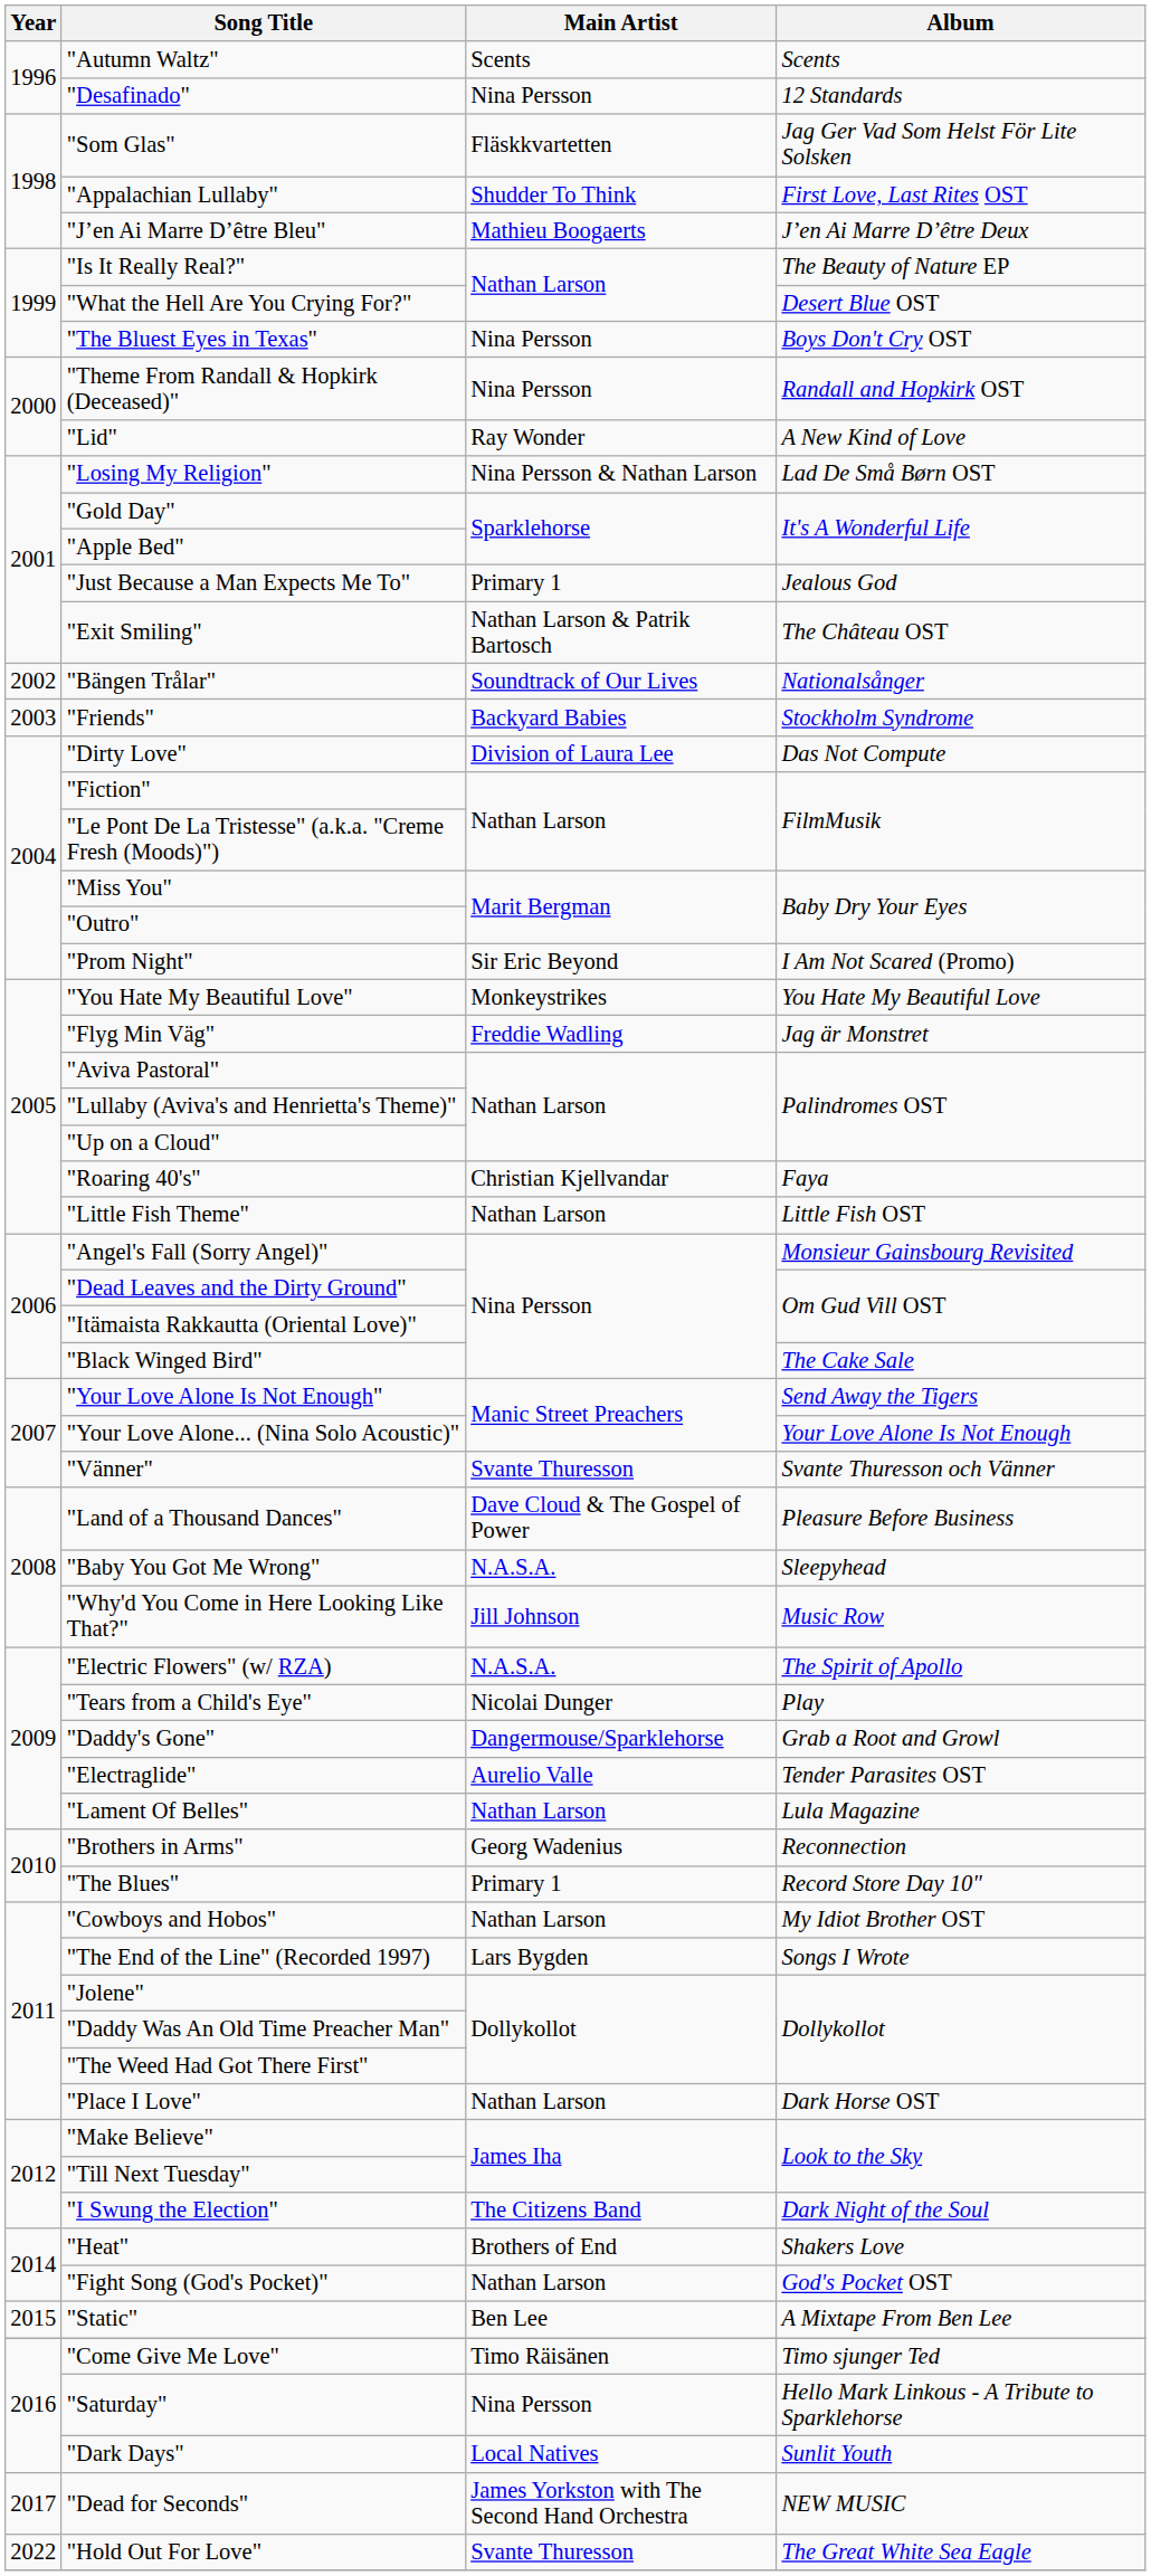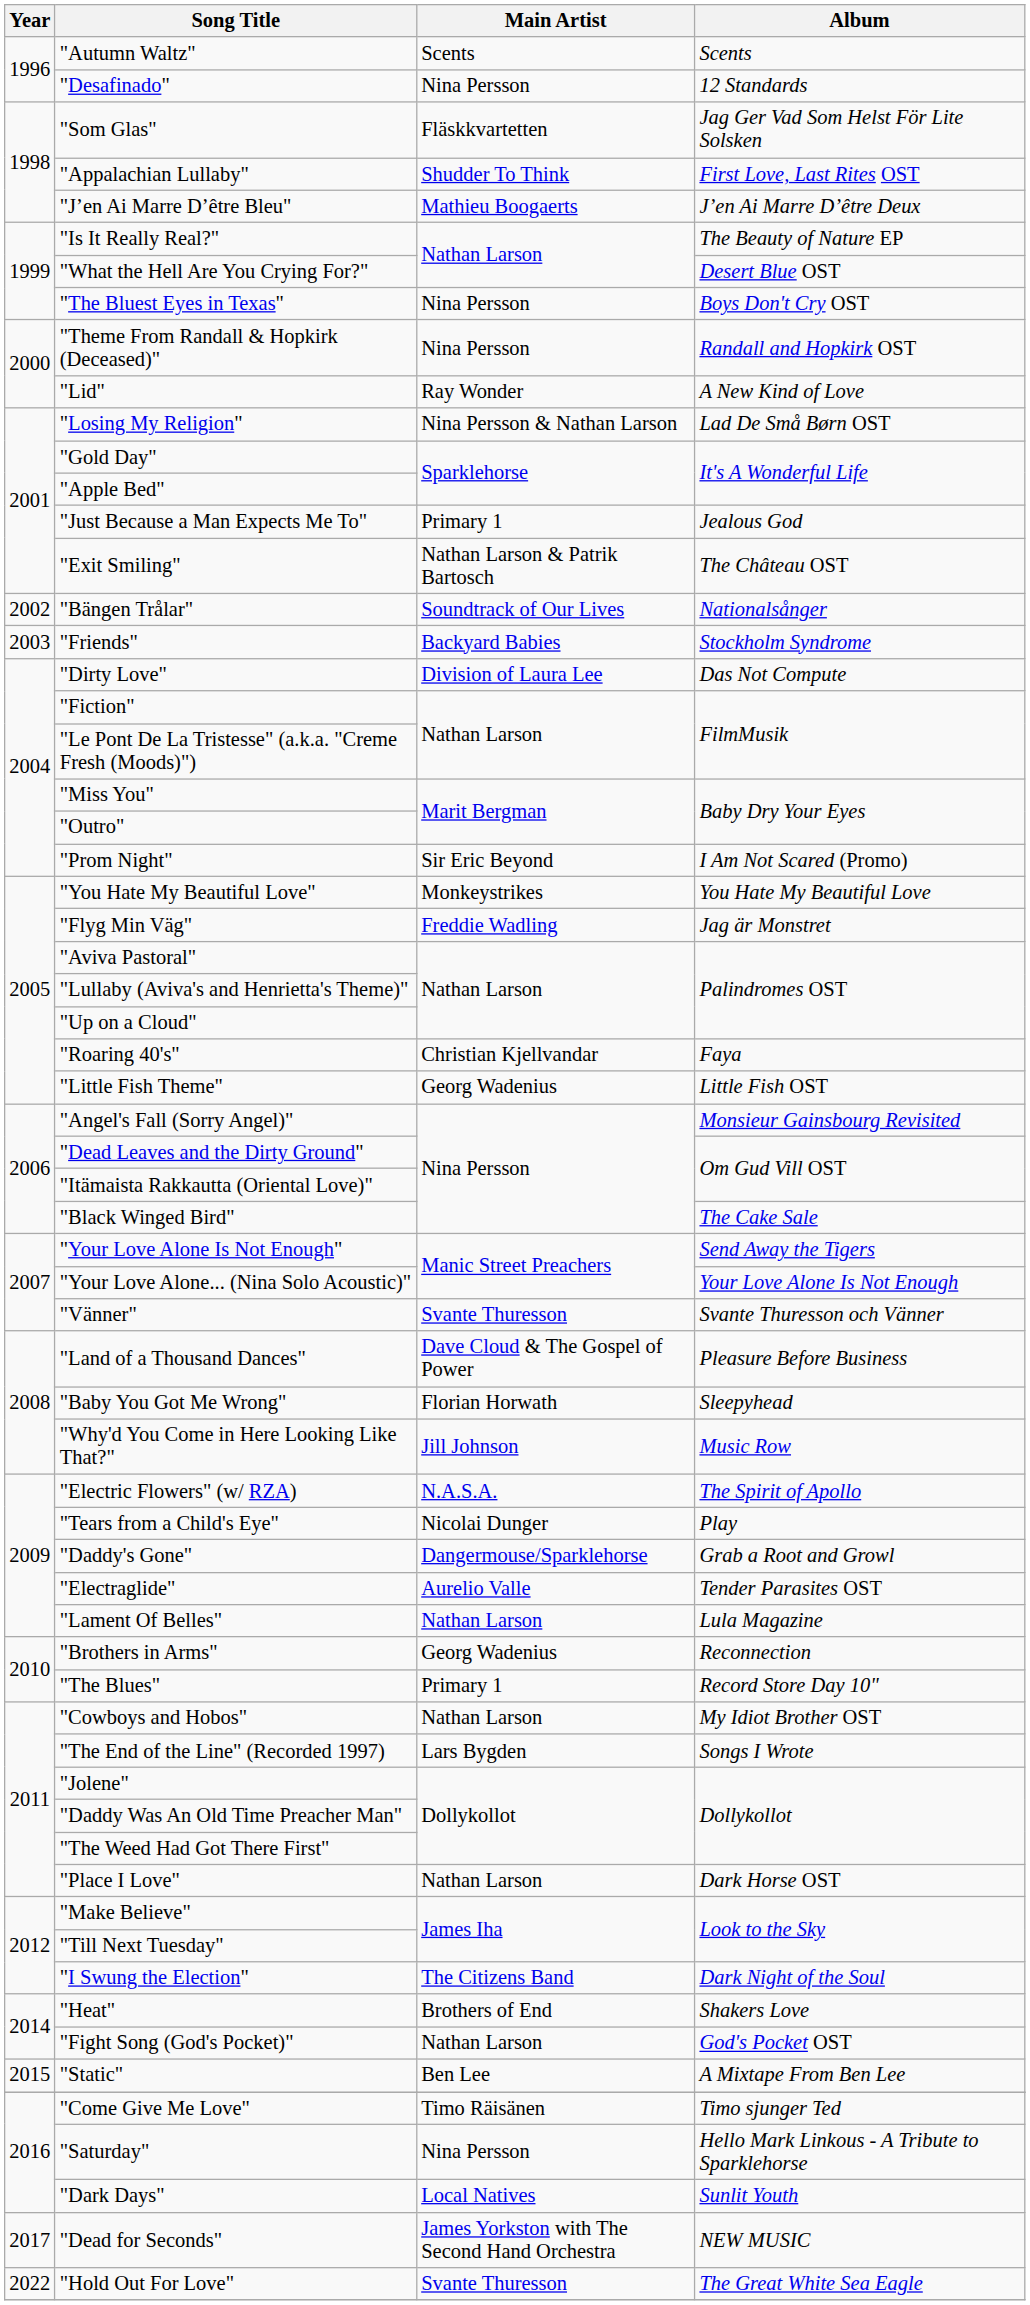"Little Fish Theme" | Main Artist: Nathan Larson -> Georg Wadenius
"Baby You Got Me Wrong" | Main Artist: N.A.S.A. -> Florian Horwath
